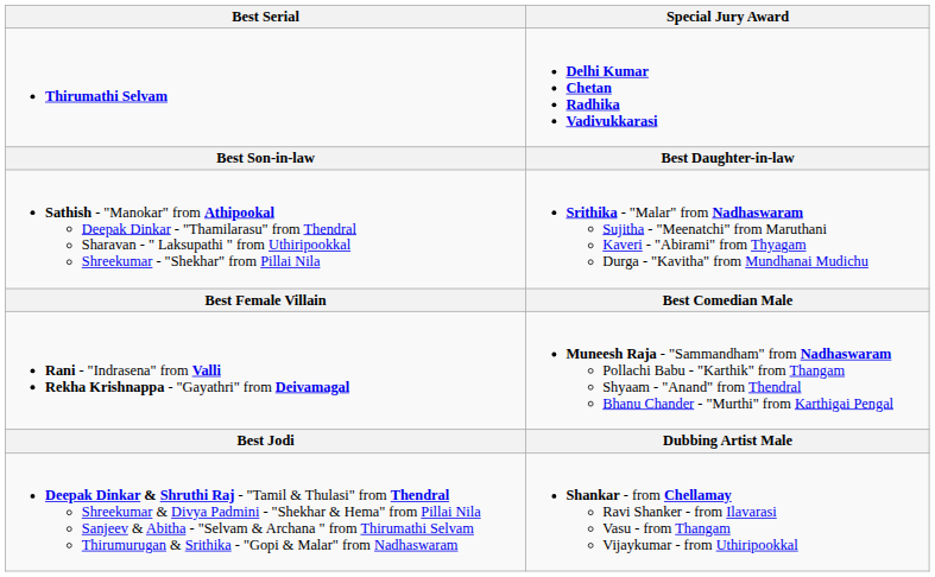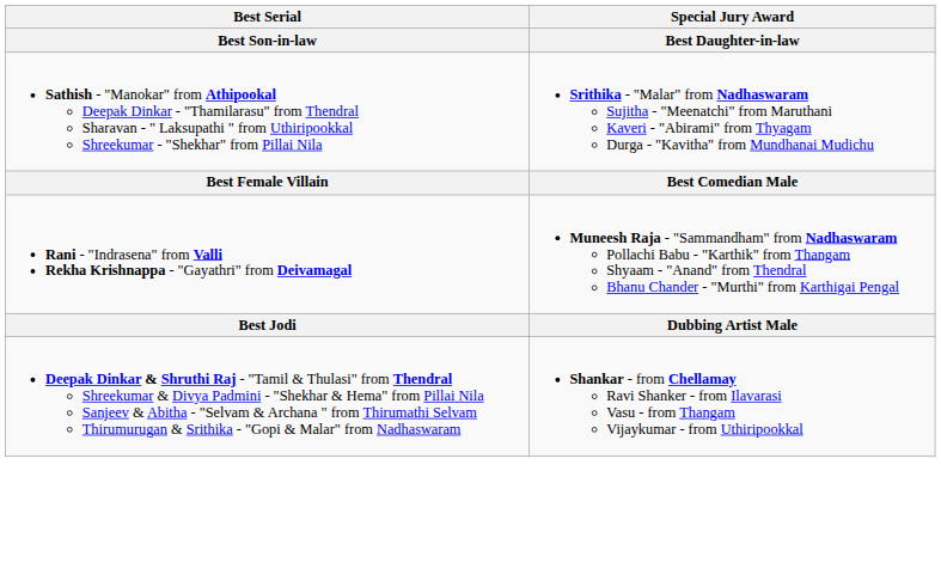- row: Thirumathi Selvam | Delhi Kumar Chetan Radhika Vadivukkarasi
